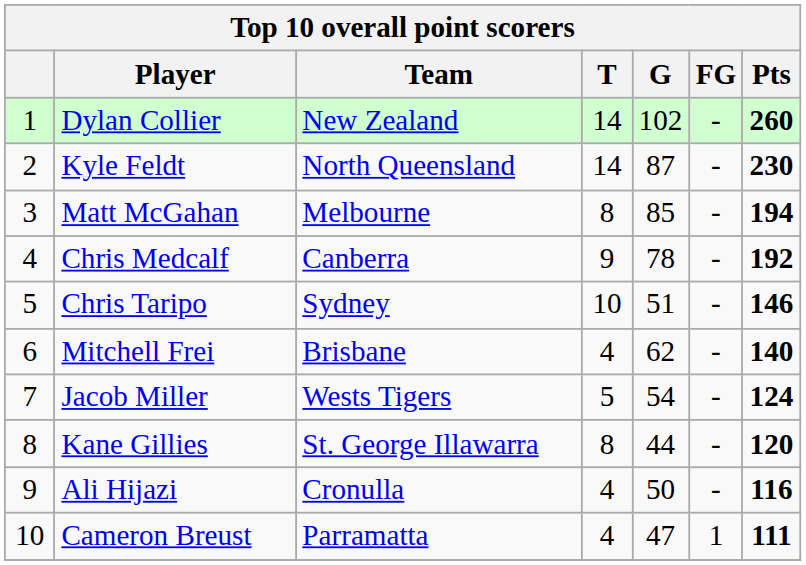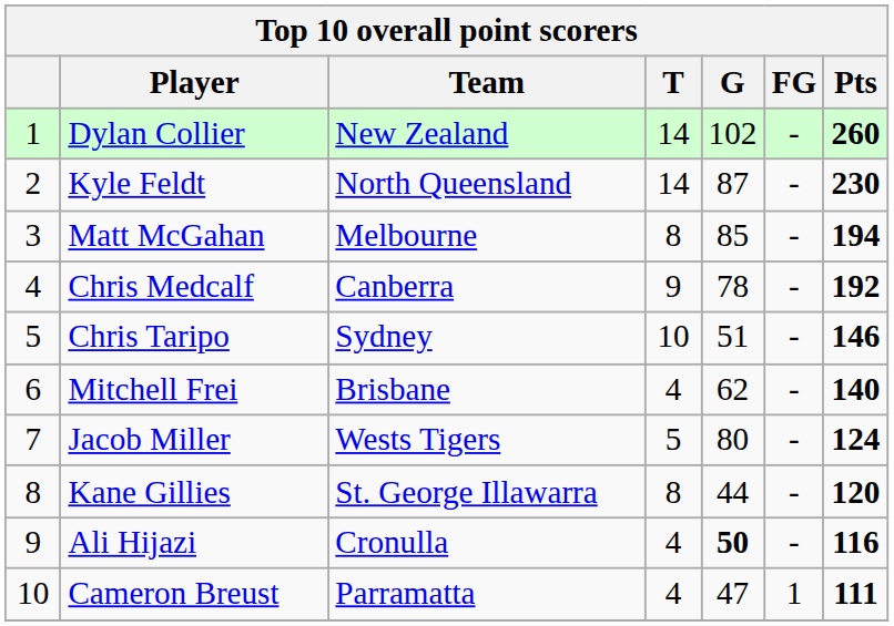Jacob Miller | G: 54 -> 80
Ali Hijazi | G: normal -> bold
